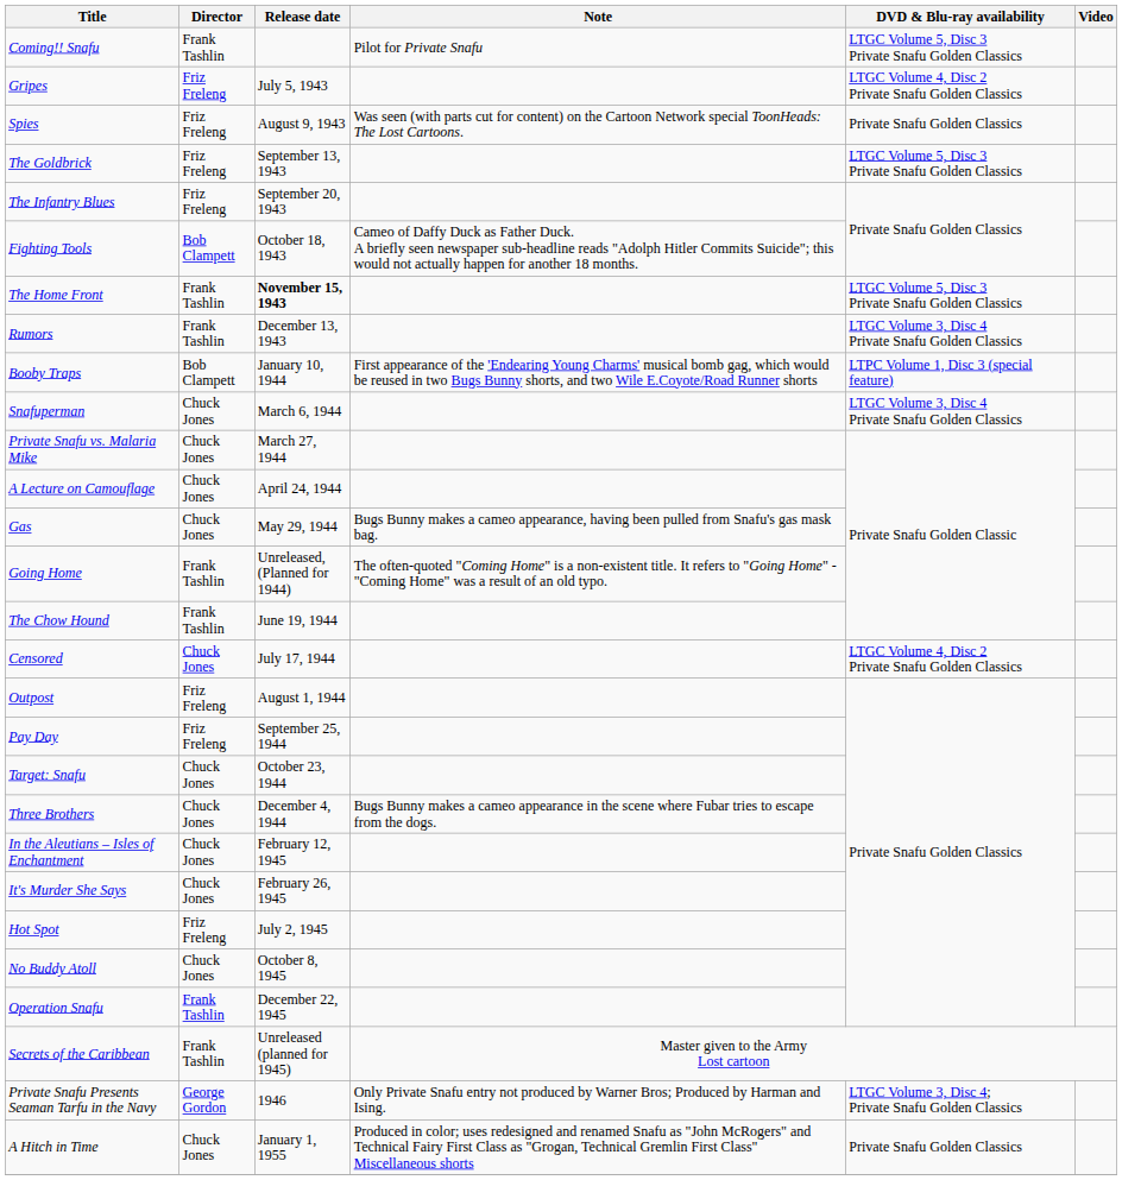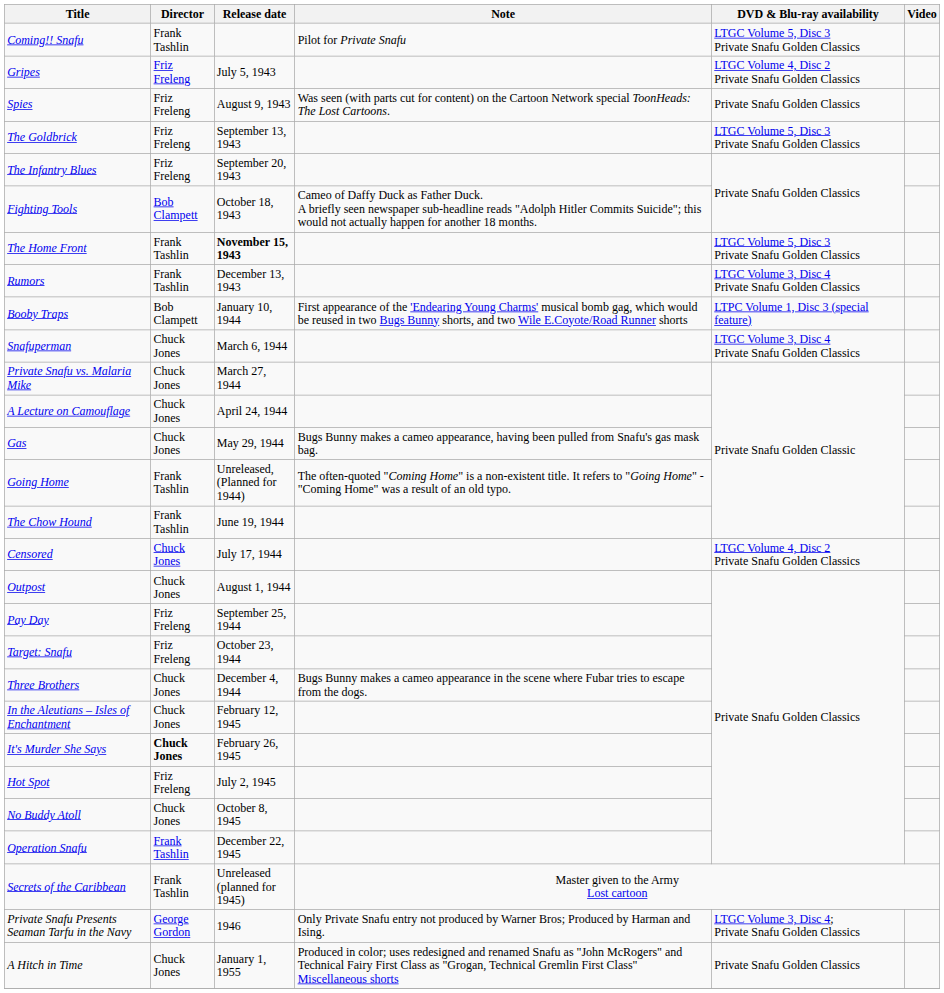Outpost | Director: Friz Freleng -> Chuck Jones
Target: Snafu | Director: Chuck Jones -> Friz Freleng
It's Murder She Says | Director: normal -> bold
